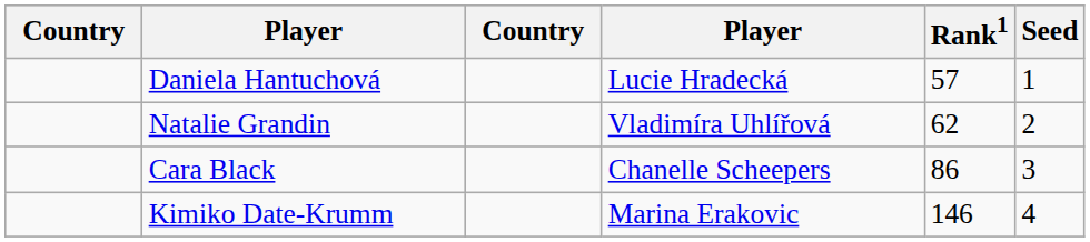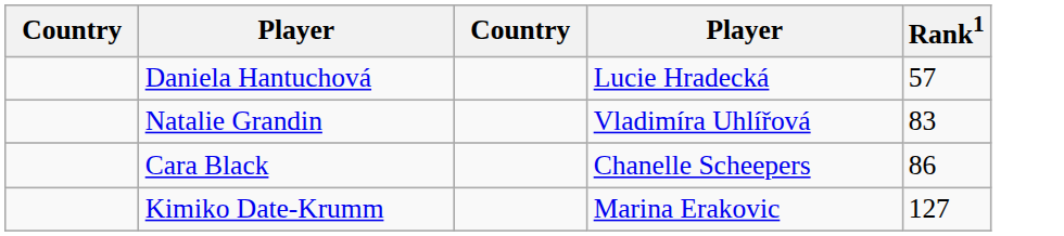- column: Seed | 1 | 2 | 3 | 4
Natalie Grandin | Rank1: 62 -> 83
Kimiko Date-Krumm | Rank1: 146 -> 127
